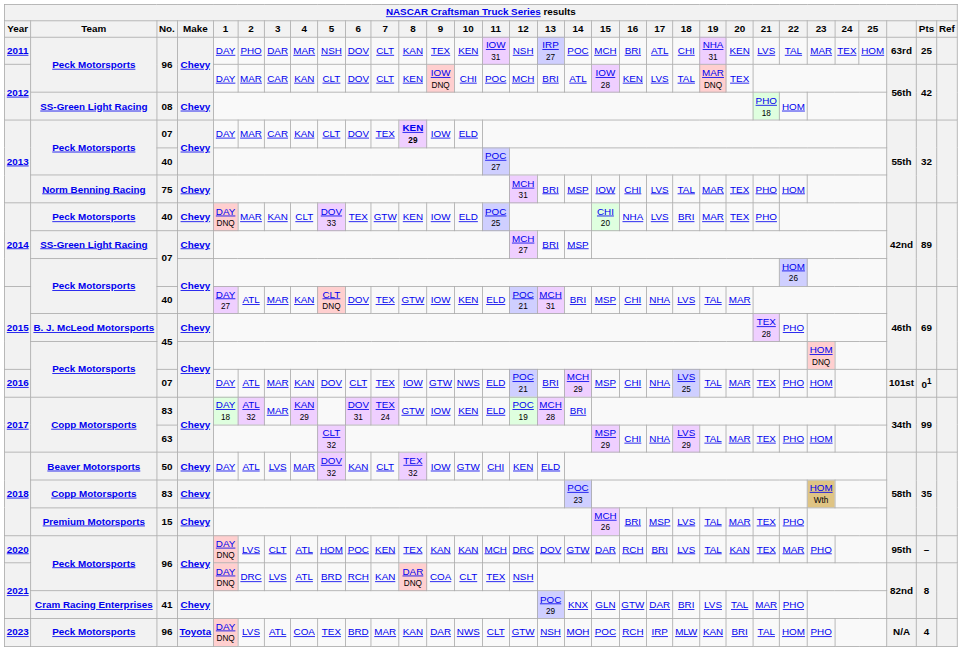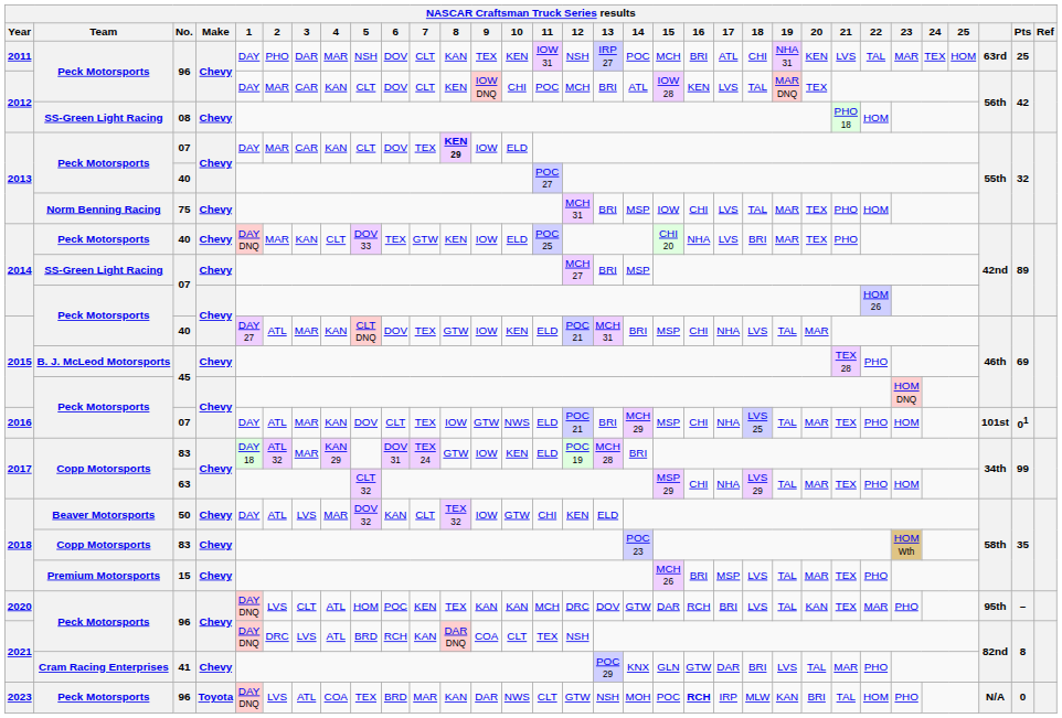2023 | 16: normal -> bold
2023 | Pts: 4 -> 0
